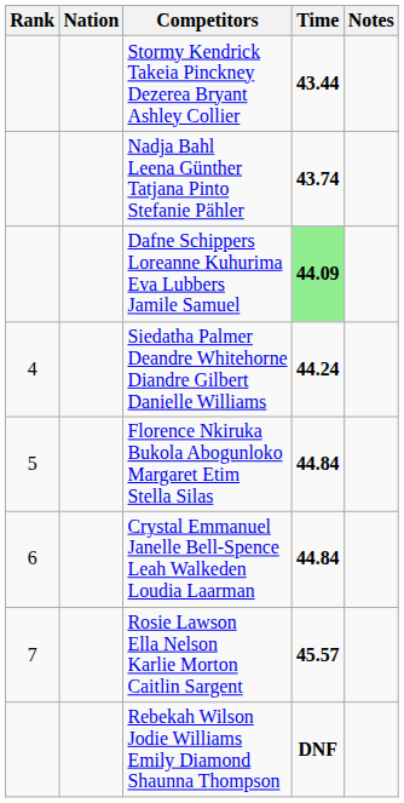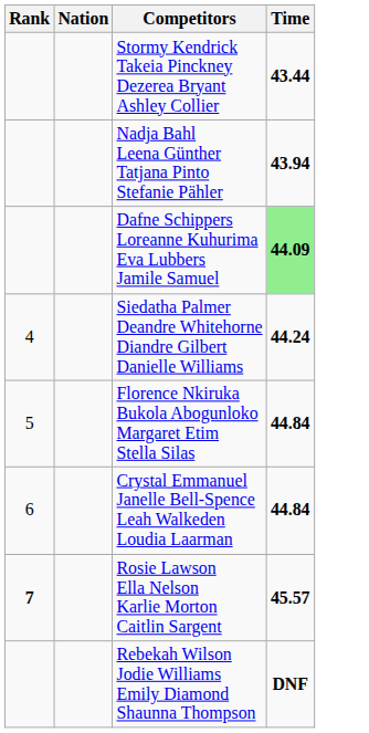- column: Notes
Nadja Bahl Leena Günther Tatjana Pinto Stefanie Pähler | Time: 43.74 -> 43.94
Rosie Lawson Ella Nelson Karlie Morton Caitlin Sargent | Rank: normal -> bold
